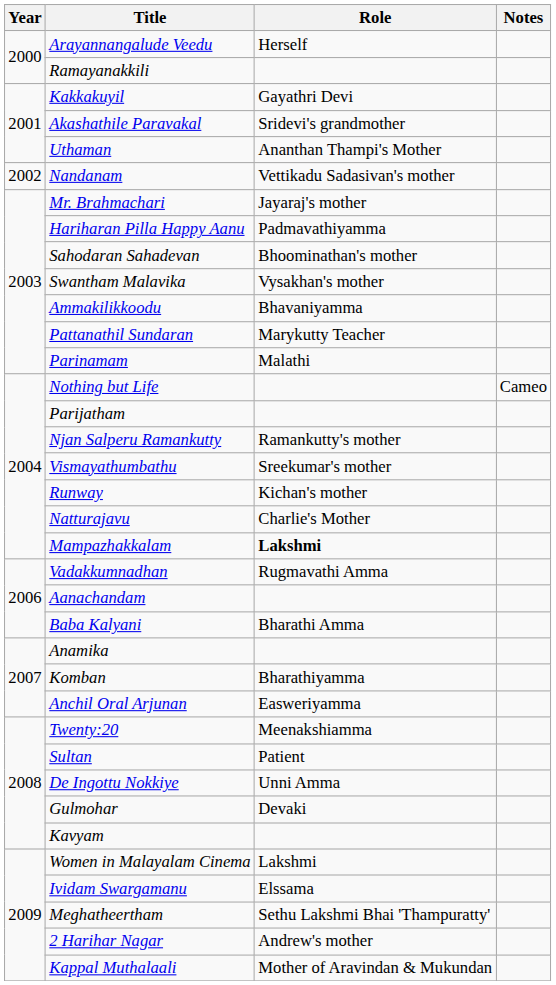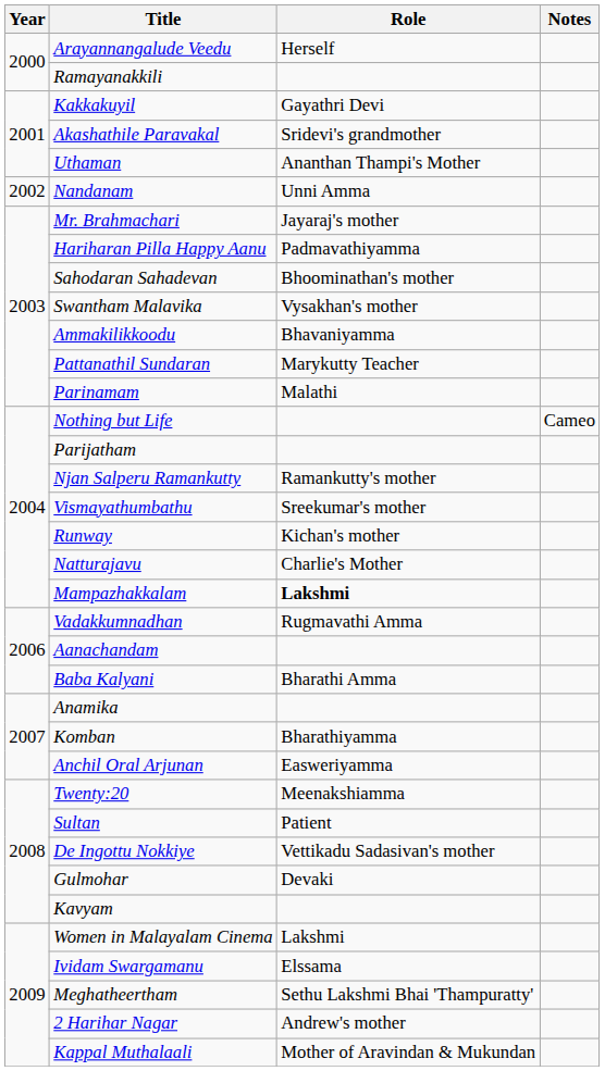Nandanam | Role: Vettikadu Sadasivan's mother -> Unni Amma
De Ingottu Nokkiye | Role: Unni Amma -> Vettikadu Sadasivan's mother
